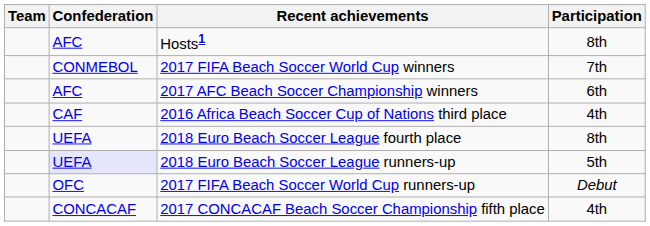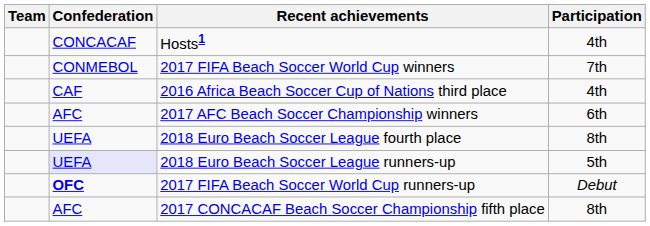Hosts1 | Confederation: AFC -> CONCACAF
Hosts1 | Participation: 8th -> 4th
rows swapped: 2017 AFC Beach Soccer Championship winners <-> 2016 Africa Beach Soccer Cup of Nations third place
2017 FIFA Beach Soccer World Cup runners-up | Confederation: normal -> bold
2017 CONCACAF Beach Soccer Championship fifth place | Confederation: CONCACAF -> AFC
2017 CONCACAF Beach Soccer Championship fifth place | Participation: 4th -> 8th
